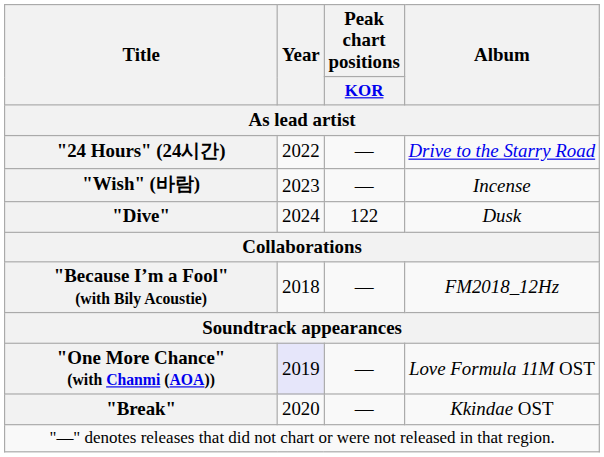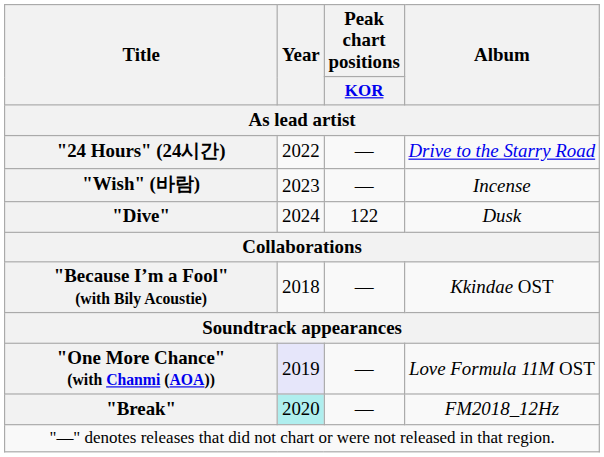"Because I’m a Fool" (with Bily Acoustie) | Album: FM2018_12Hz -> Kkindae OST
"Break" | Year: no background -> paleturquoise background
"Break" | Album: Kkindae OST -> FM2018_12Hz
